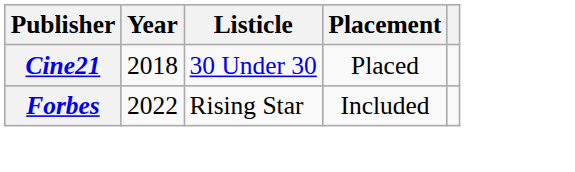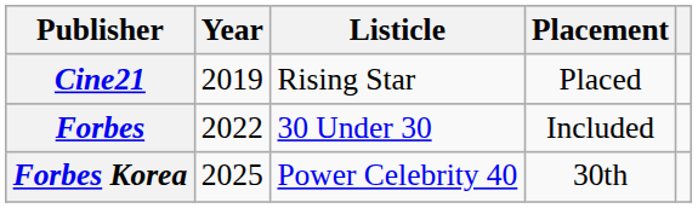Cine21 | Year: 2018 -> 2019
Cine21 | Listicle: 30 Under 30 -> Rising Star
Forbes | Listicle: Rising Star -> 30 Under 30
+ row: Forbes Korea | 2025 | Power Celebrity 40 | 30th
